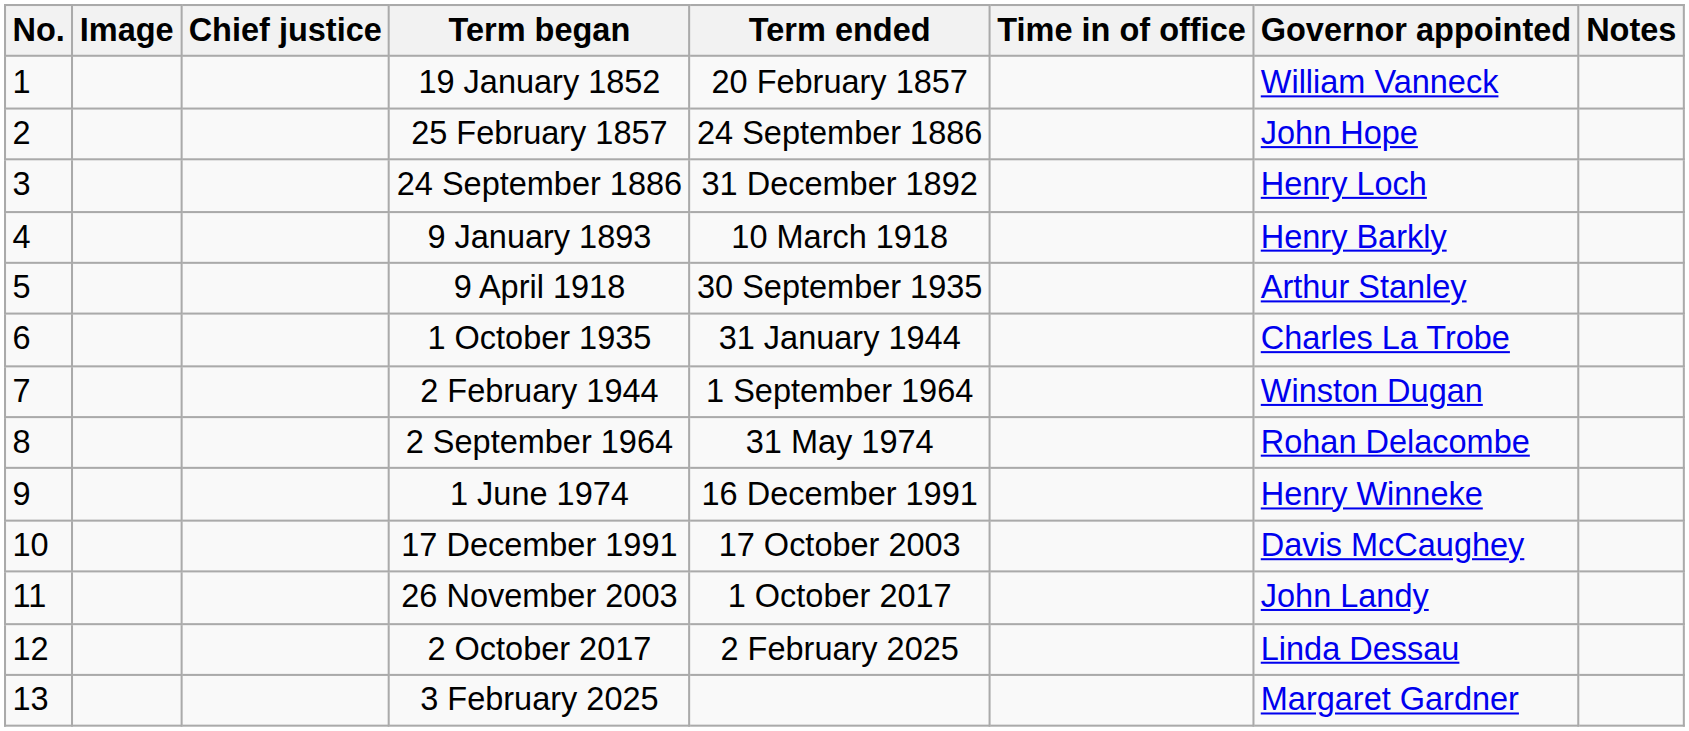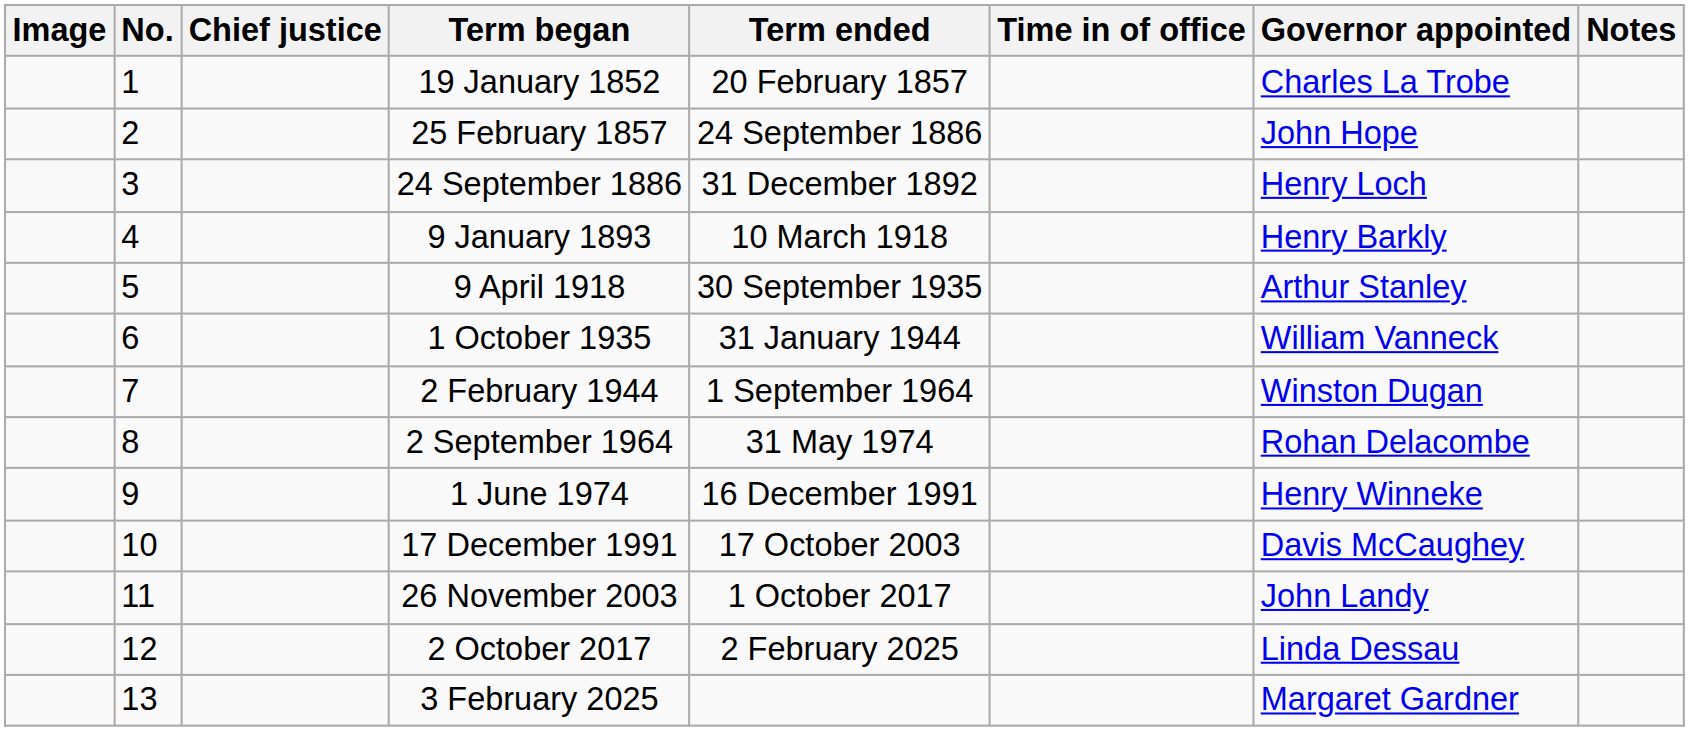columns swapped: No. <-> Image
19 January 1852 | Governor appointed: William Vanneck -> Charles La Trobe
1 October 1935 | Governor appointed: Charles La Trobe -> William Vanneck
